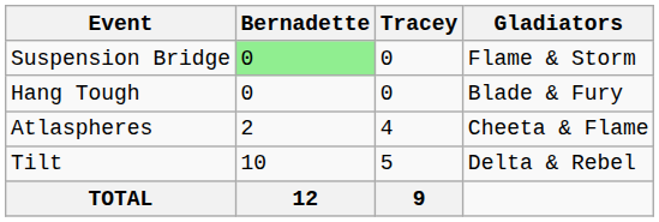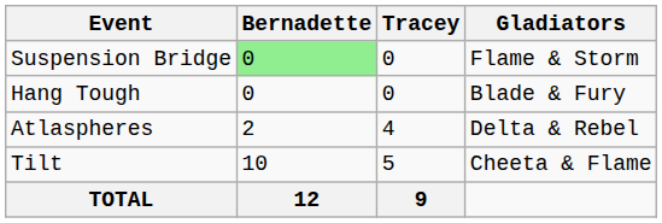Atlaspheres | Gladiators: Cheeta & Flame -> Delta & Rebel
Tilt | Gladiators: Delta & Rebel -> Cheeta & Flame
